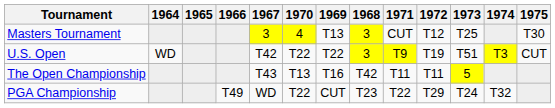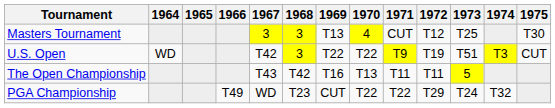columns swapped: 1968 <-> 1970
